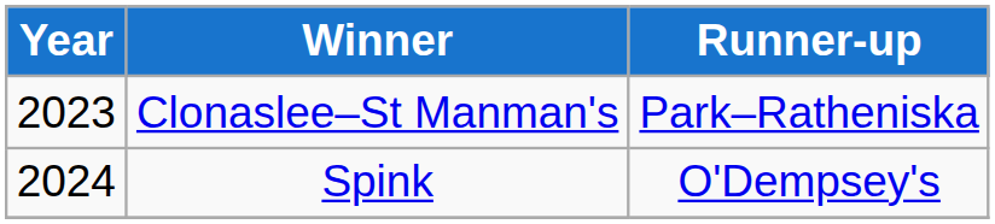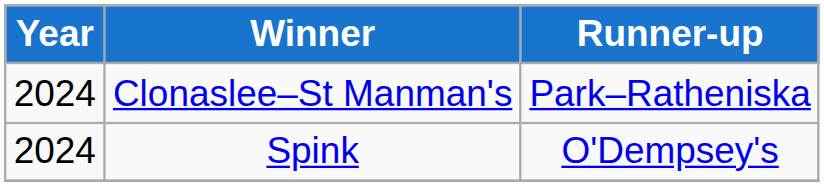Clonaslee–St Manman's | Year: 2023 -> 2024
